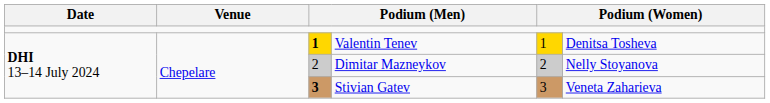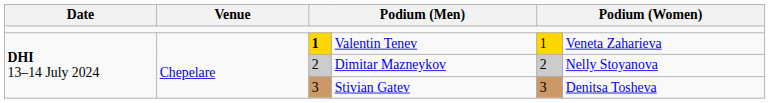Valentin Tenev | column 6: Denitsa Tosheva -> Veneta Zaharieva
Stivian Gatev | column 3: bold -> normal
Stivian Gatev | column 6: Veneta Zaharieva -> Denitsa Tosheva
